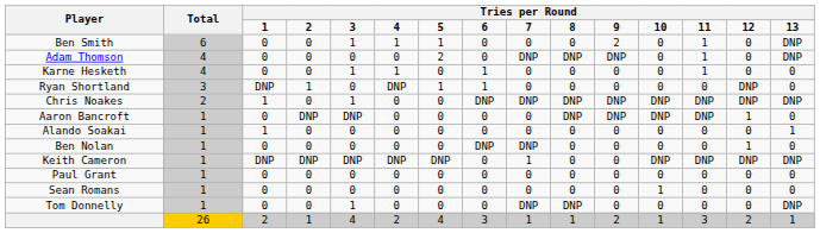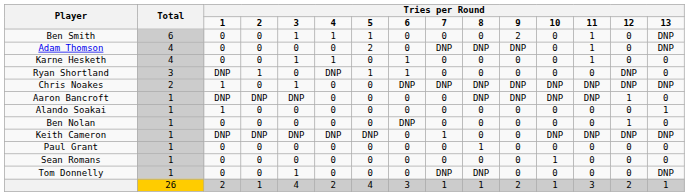Aaron Bancroft | column 3: 0 -> DNP
Ben Nolan | column 9: DNP -> 0
Paul Grant | column 10: 0 -> 1
